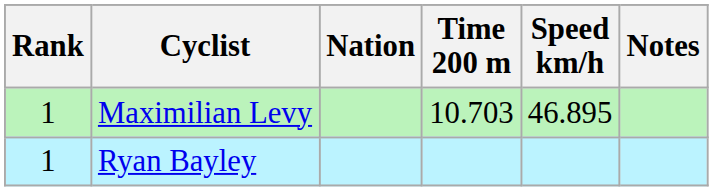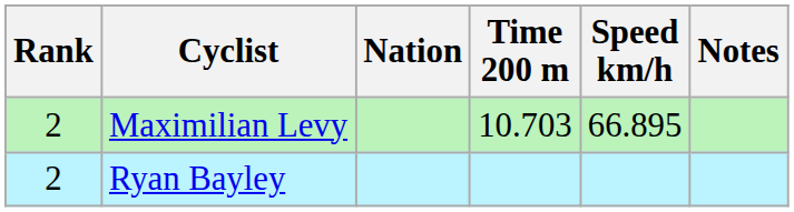Maximilian Levy | Rank: 1 -> 2
Maximilian Levy | Speed km/h: 46.895 -> 66.895
Ryan Bayley | Rank: 1 -> 2
